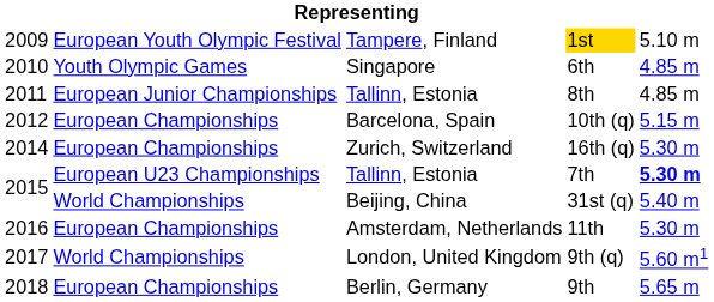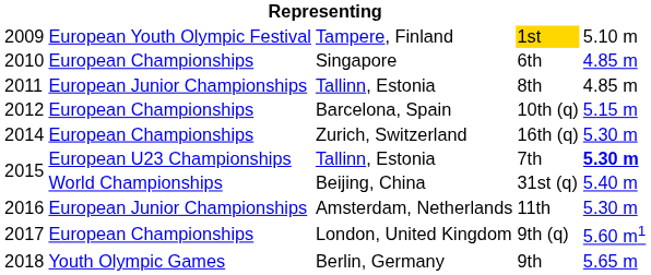6th | column 2: Youth Olympic Games -> European Championships
11th | column 2: European Championships -> European Junior Championships
9th (q) | column 2: World Championships -> European Championships
9th | column 2: European Championships -> Youth Olympic Games
